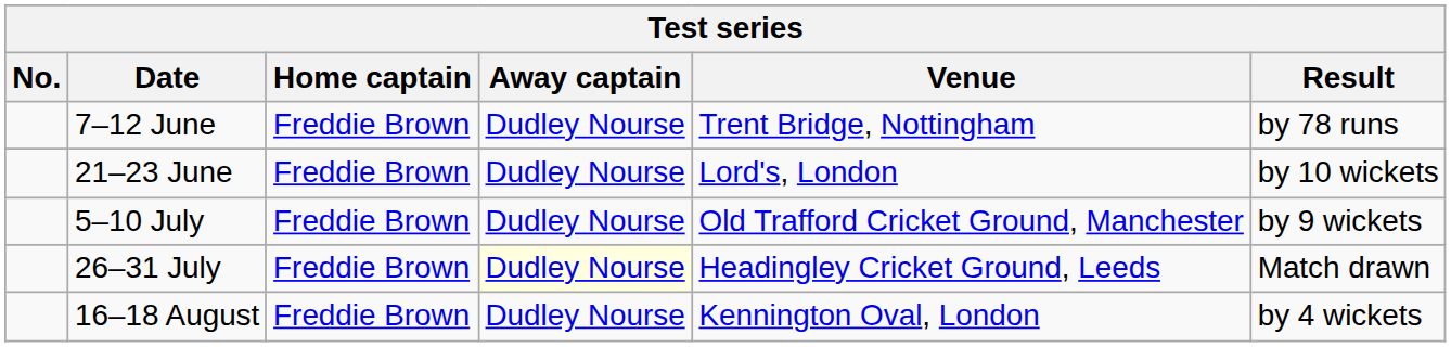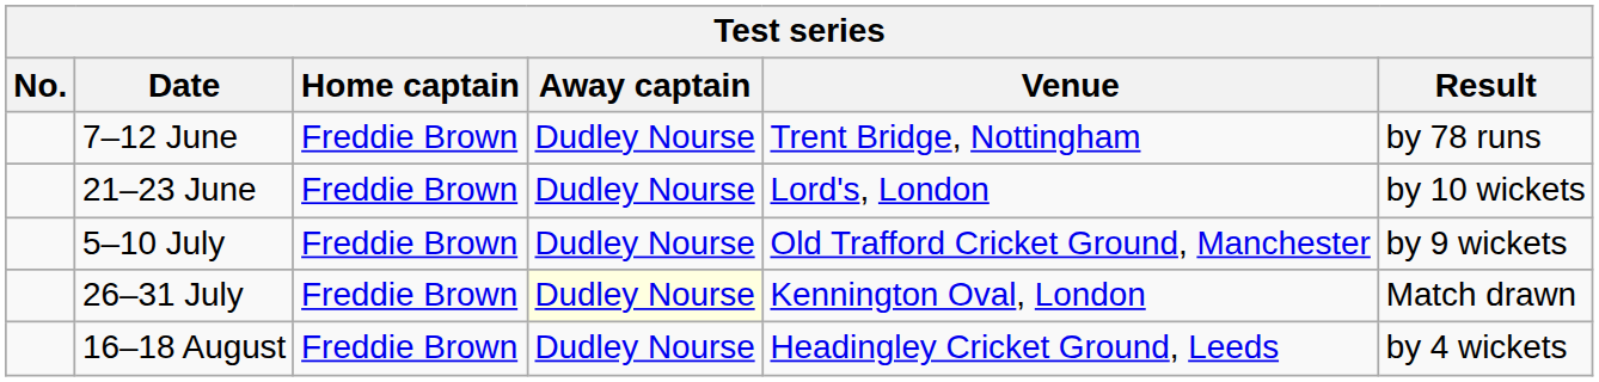26–31 July | Venue: Headingley Cricket Ground, Leeds -> Kennington Oval, London
16–18 August | Venue: Kennington Oval, London -> Headingley Cricket Ground, Leeds
